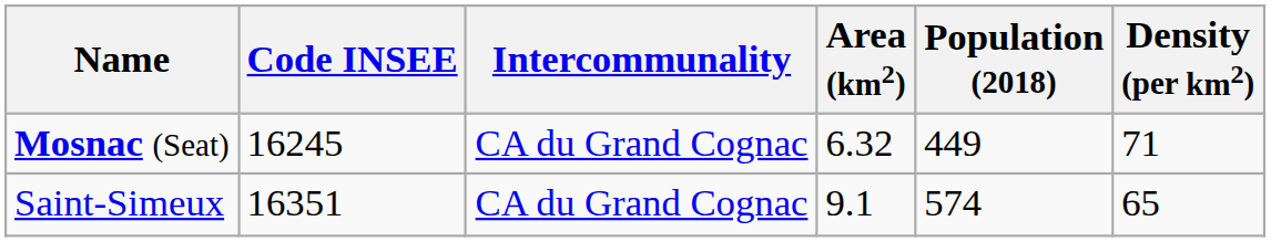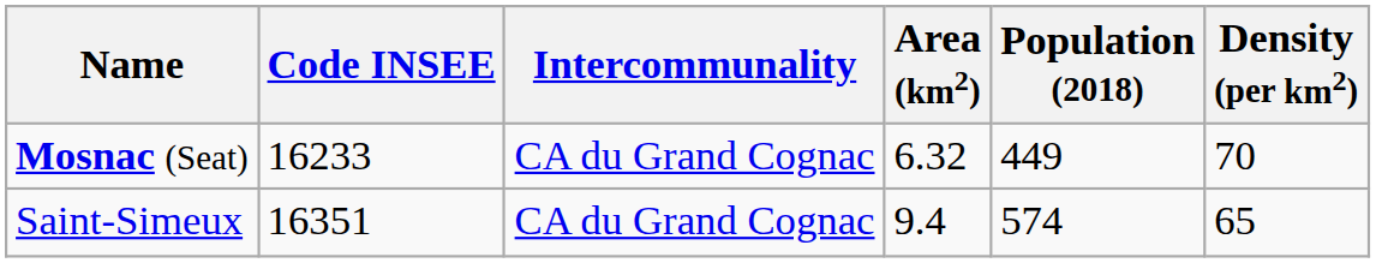Mosnac (Seat) | Code INSEE: 16245 -> 16233
Mosnac (Seat) | Density (per km2): 71 -> 70
Saint-Simeux | Area (km2): 9.1 -> 9.4
